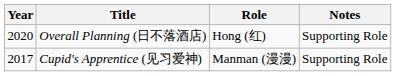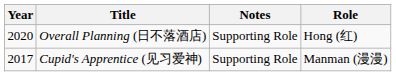columns swapped: Role <-> Notes
